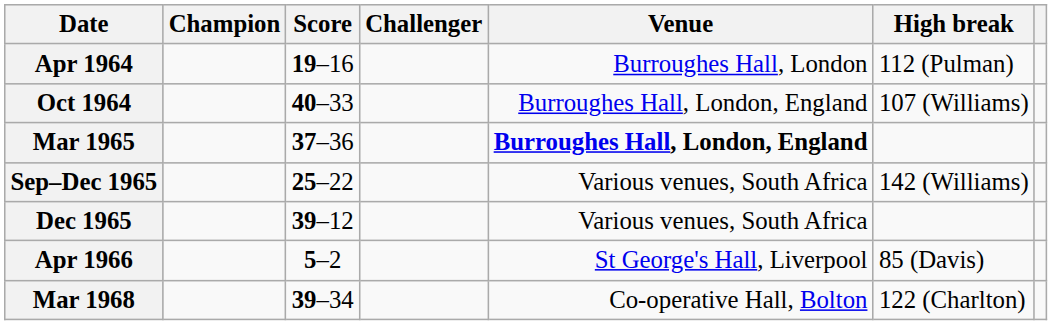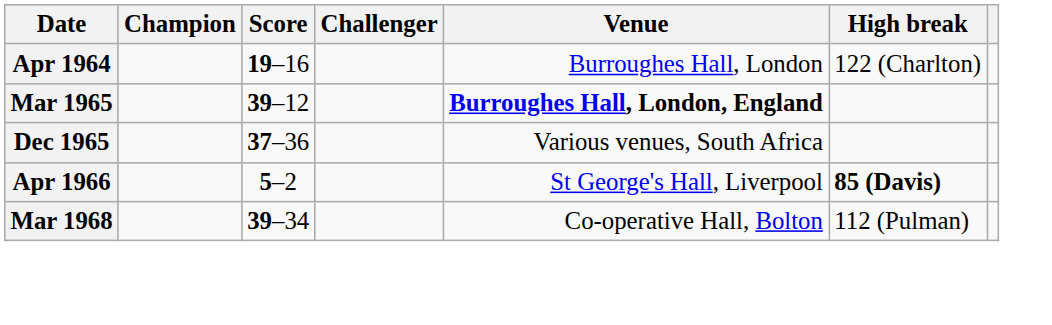Apr 1964 | High break: 112 (Pulman) -> 122 (Charlton)
- row: Oct 1964 | 40–33 | Burroughes Hall, London, England | 107 (Williams)
Mar 1965 | Score: 37–36 -> 39–12
- row: Sep–Dec 1965 | 25–22 | Various venues, South Africa | 142 (Williams)
Dec 1965 | Score: 39–12 -> 37–36
Apr 1966 | High break: normal -> bold
Mar 1968 | High break: 122 (Charlton) -> 112 (Pulman)
